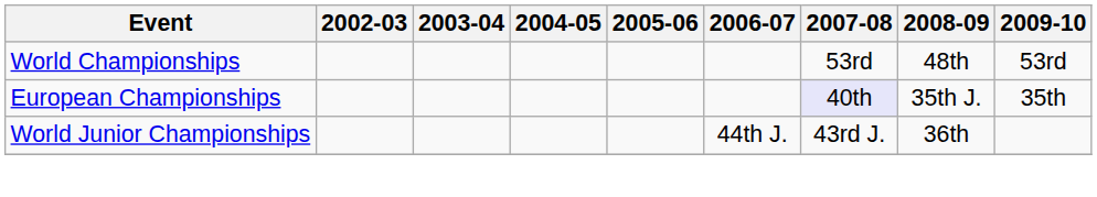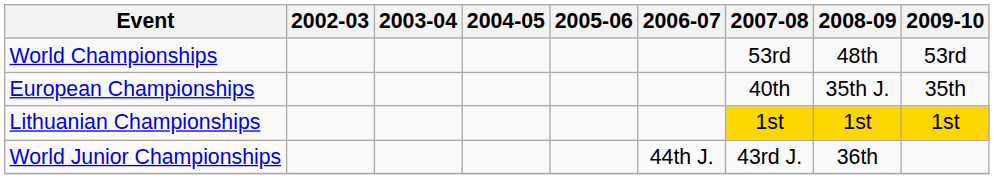European Championships | 2007-08: lavender background -> no background
+ row: Lithuanian Championships | 1st | 1st | 1st
